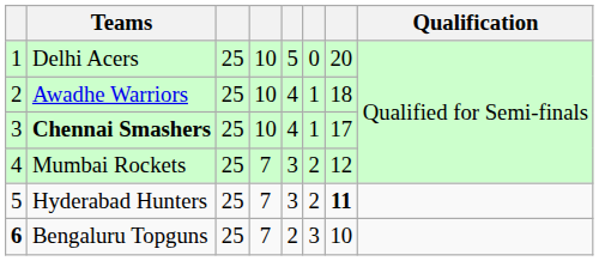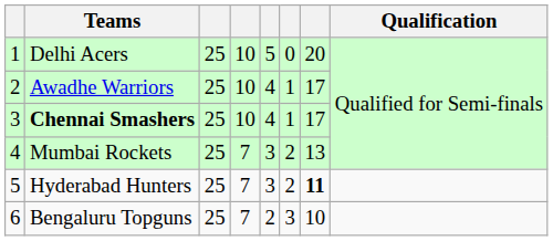Awadhe Warriors | column 7: 18 -> 17
Mumbai Rockets | column 7: 12 -> 13
Bengaluru Topguns | column 1: bold -> normal
